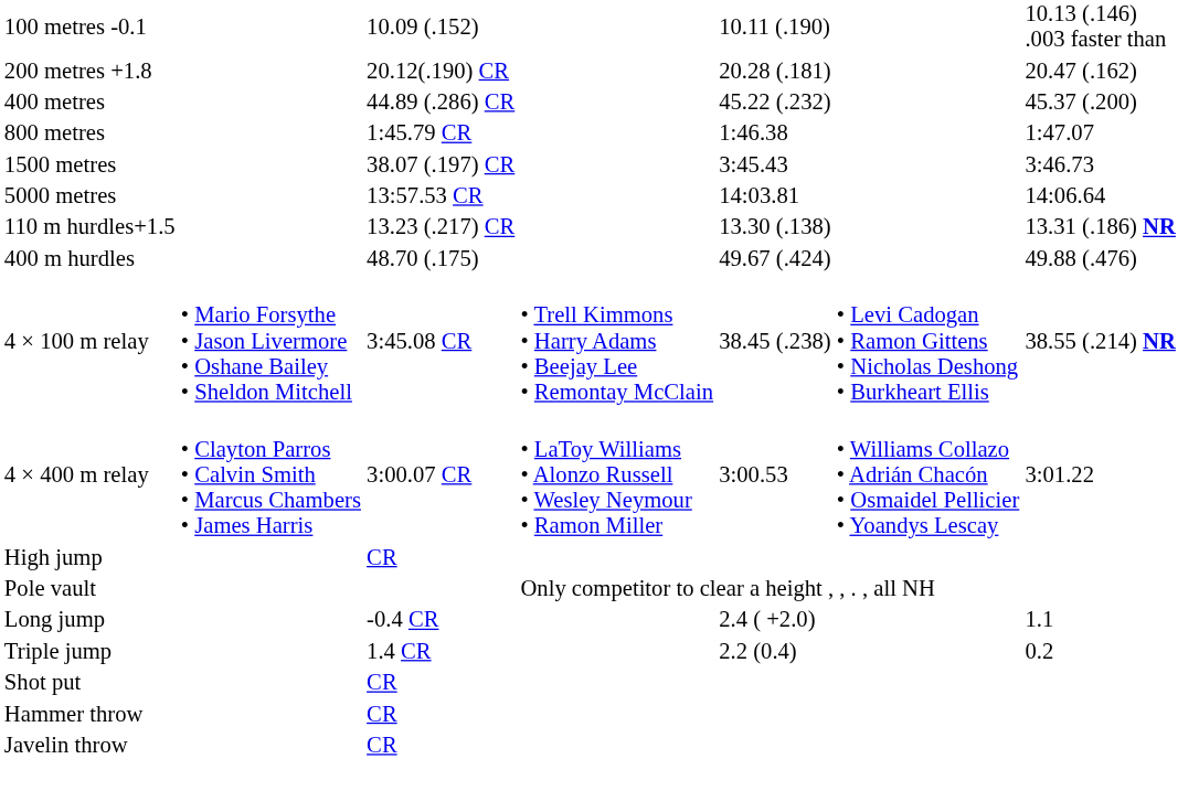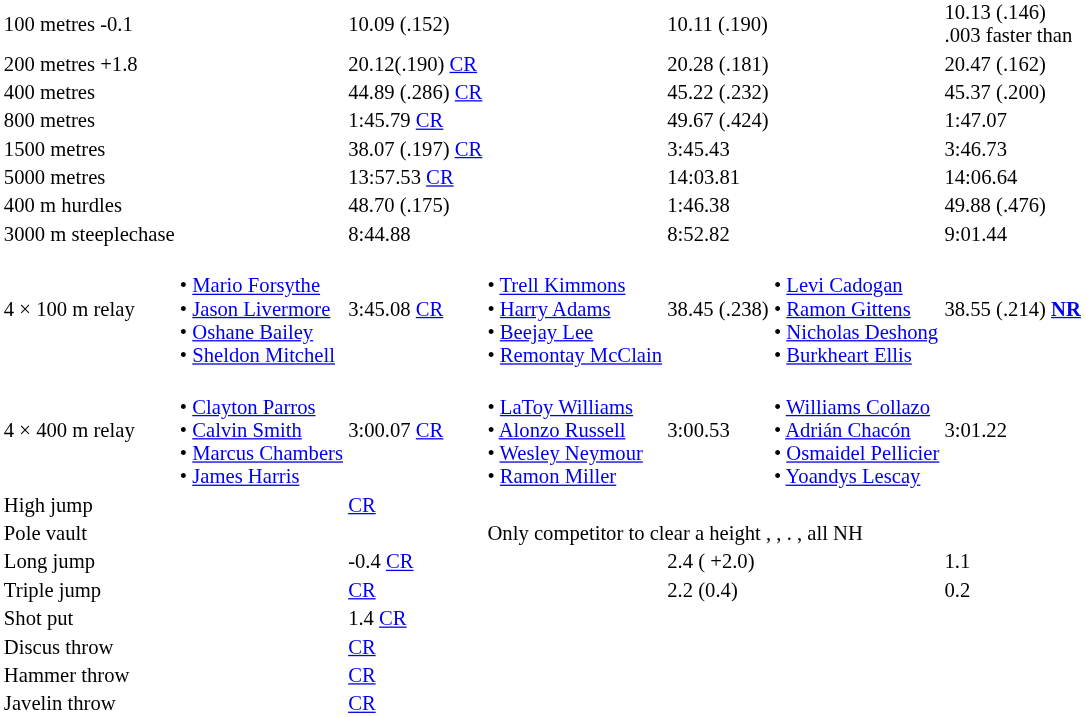800 metres | column 5: 1:46.38 -> 49.67 (.424)
- row: 110 m hurdles+1.5 | 13.23 (.217) CR | 13.30 (.138) | 13.31 (.186) NR
400 m hurdles | column 5: 49.67 (.424) -> 1:46.38
+ row: 3000 m steeplechase | 8:44.88 | 8:52.82 | 9:01.44
Triple jump | column 3: 1.4 CR -> CR
Shot put | column 3: CR -> 1.4 CR
+ row: Discus throw | CR
